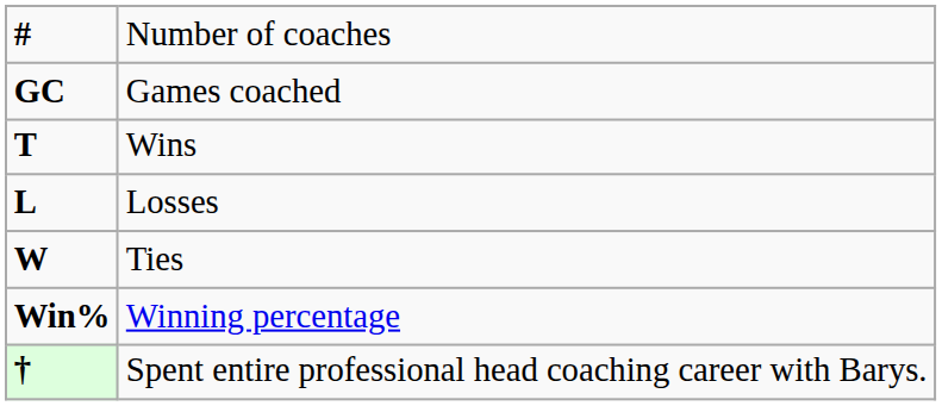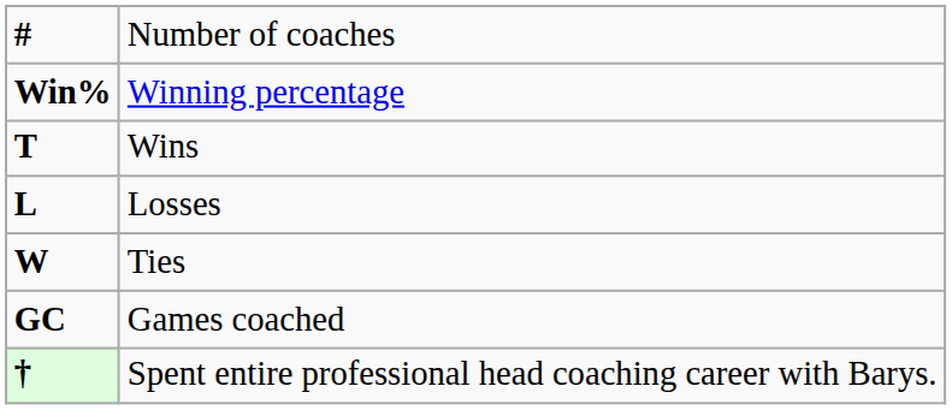rows swapped: Games coached <-> Winning percentage
